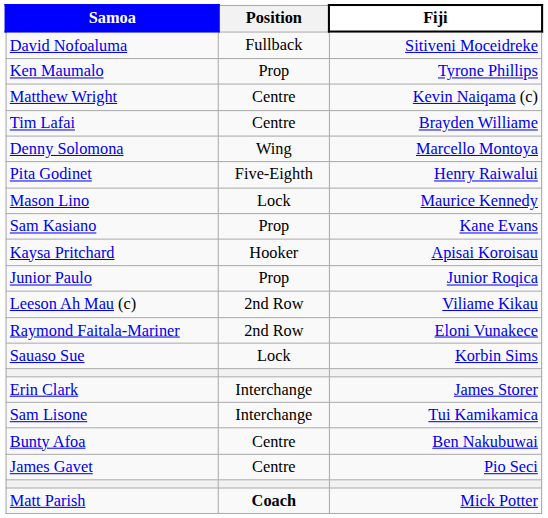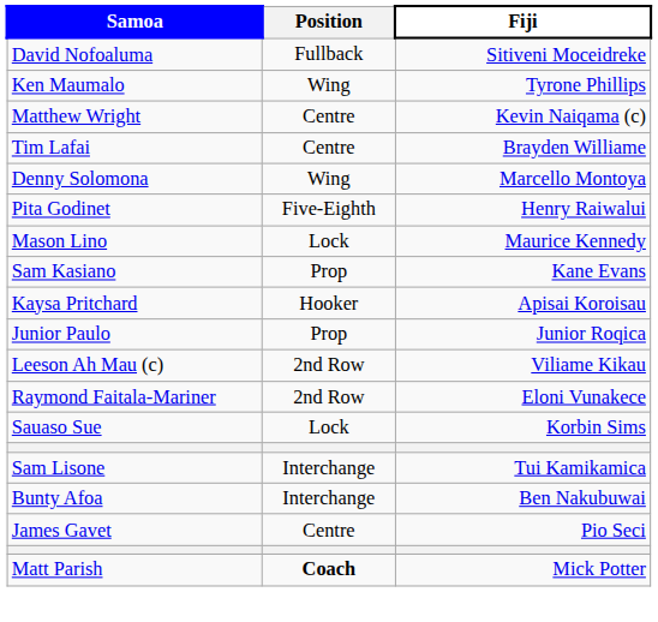Ken Maumalo | Position: Prop -> Wing
- row: Erin Clark | Interchange | James Storer
Bunty Afoa | Position: Centre -> Interchange
